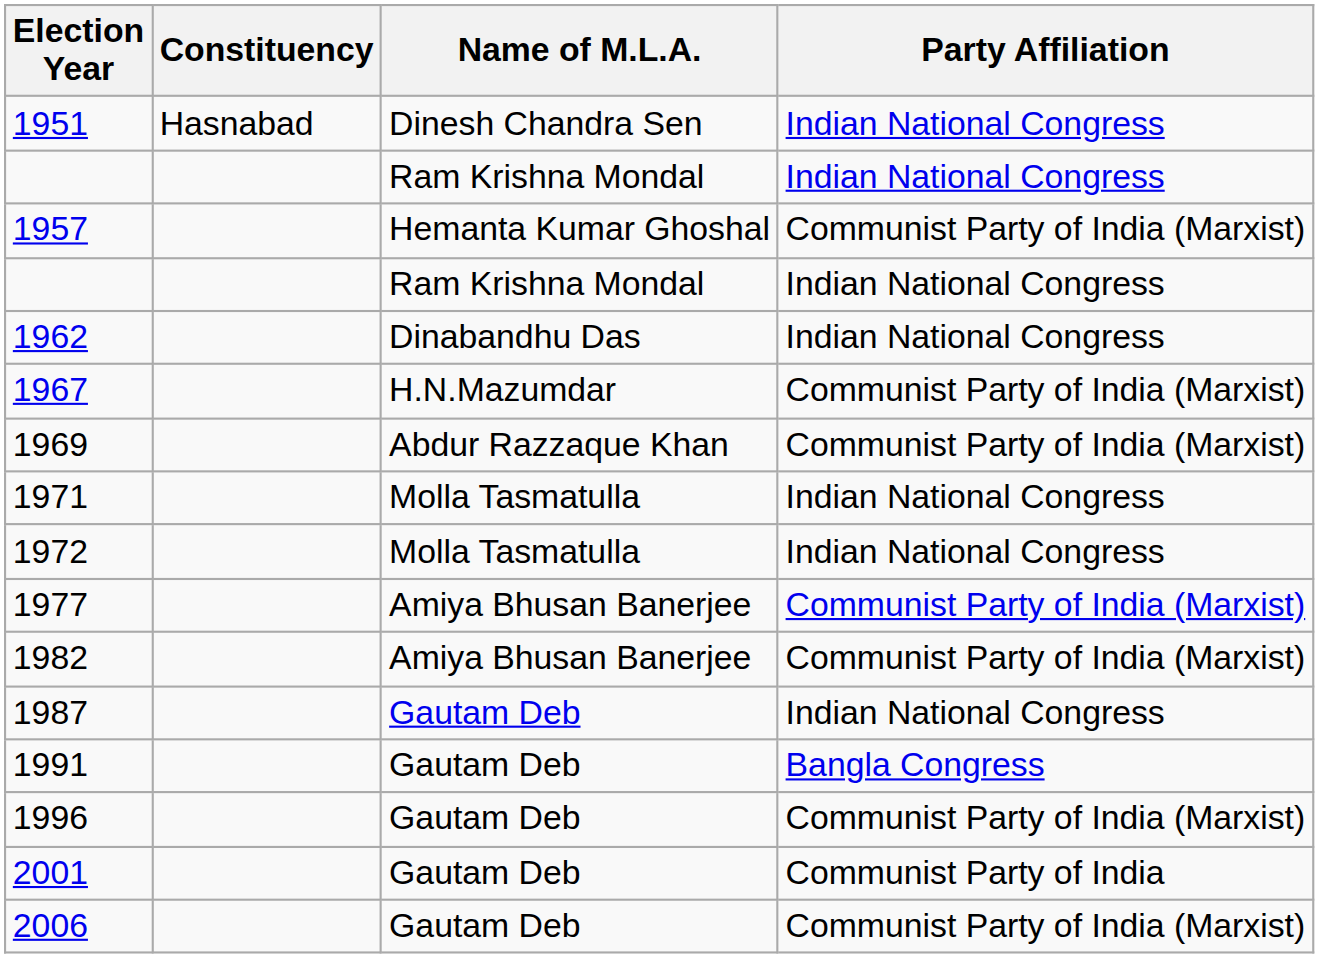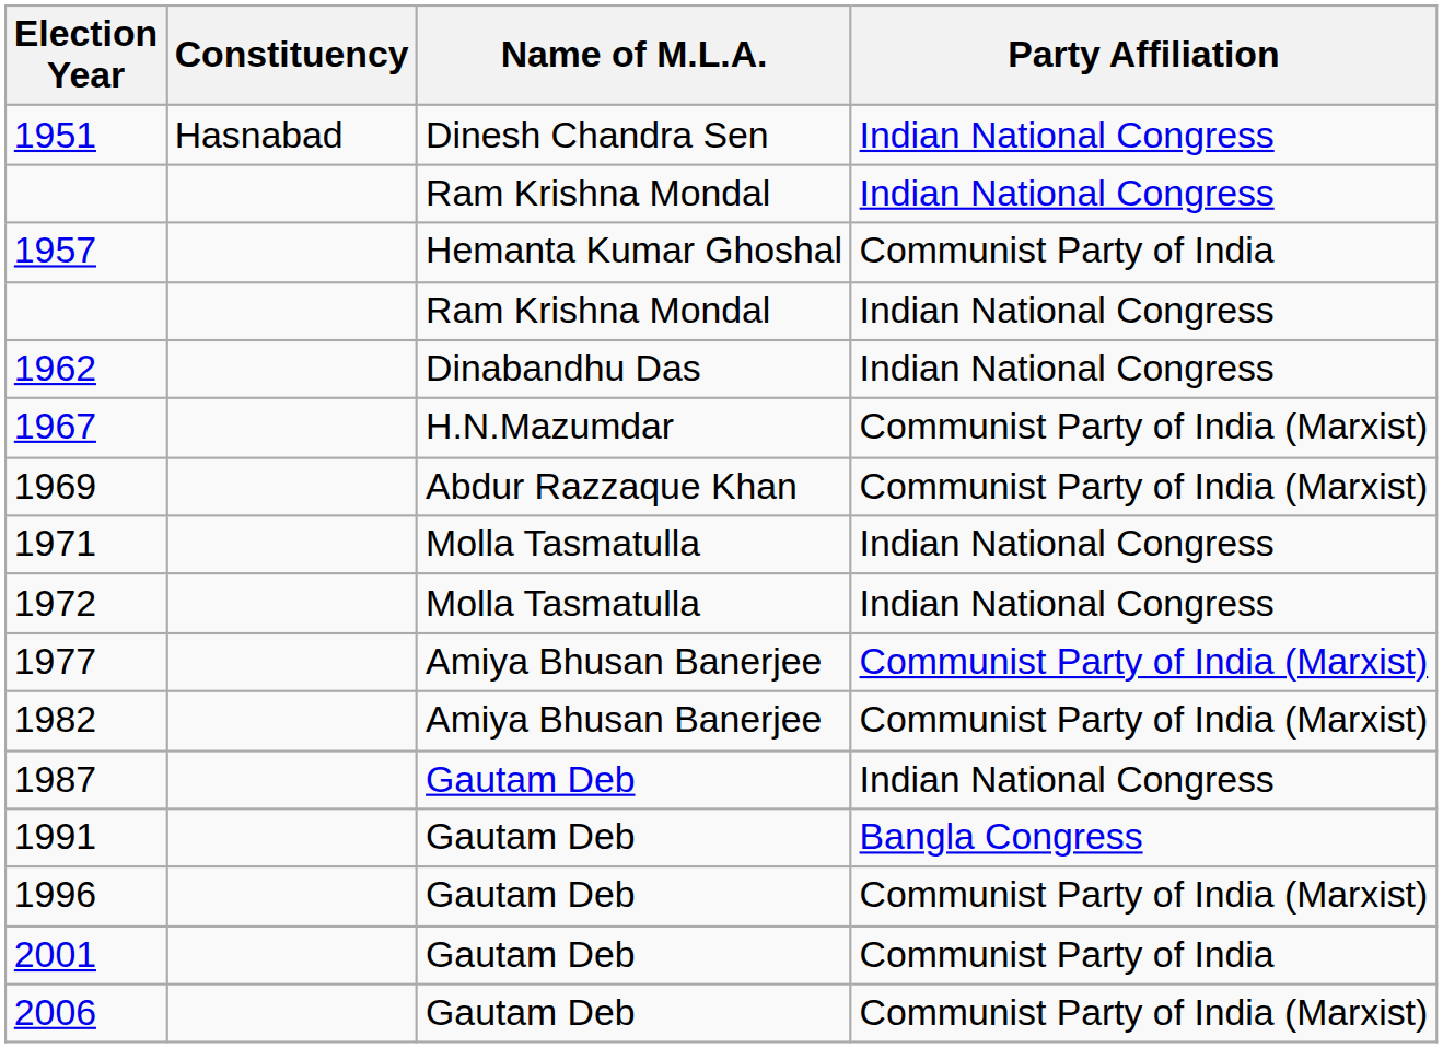1957 | Party Affiliation: Communist Party of India (Marxist) -> Communist Party of India
